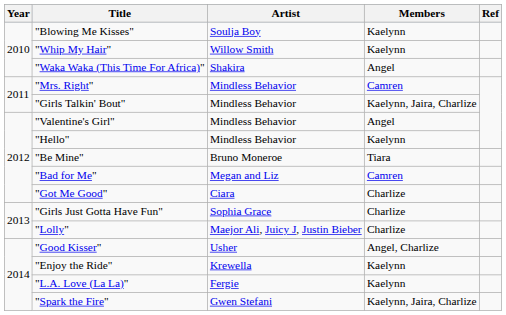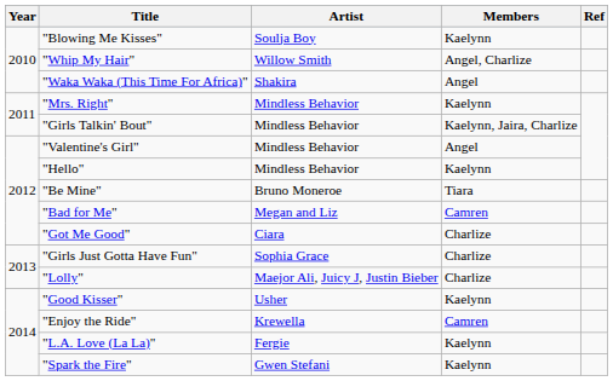"Whip My Hair" | Members: Kaelynn -> Angel, Charlize
"Mrs. Right" | Members: Camren -> Kaelynn
"Good Kisser" | Members: Angel, Charlize -> Kaelynn
"Enjoy the Ride" | Members: Kaelynn -> Camren
"Spark the Fire" | Members: Kaelynn, Jaira, Charlize -> Kaelynn
